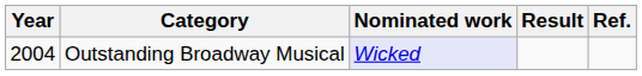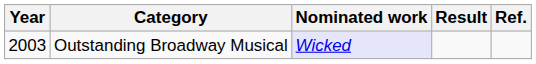Outstanding Broadway Musical | Year: 2004 -> 2003
